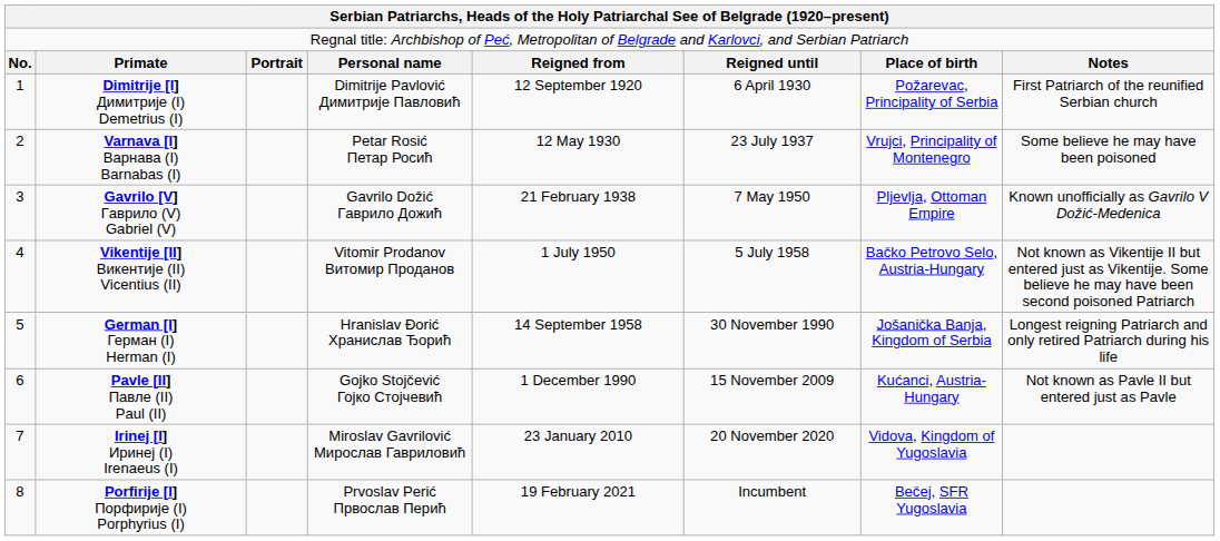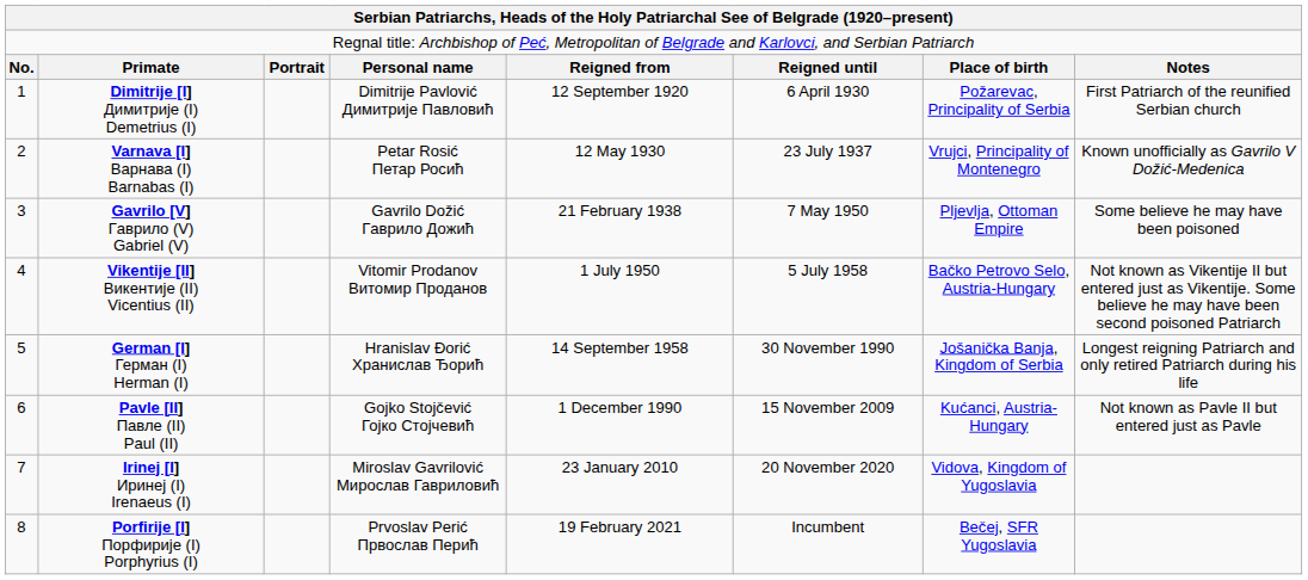Varnava [I] Варнава (I) Barnabas (I) | column 8: Some believe he may have been poisoned -> Known unofficially as Gavrilo V Dožić-Medenica
Gavrilo [V] Гaврилo (V) Gabriel (V) | column 8: Known unofficially as Gavrilo V Dožić-Medenica -> Some believe he may have been poisoned
